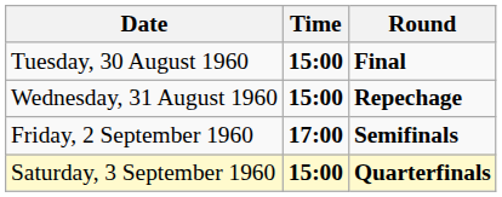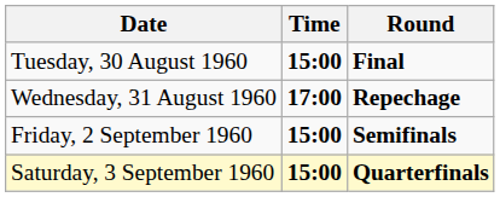Wednesday, 31 August 1960 | Time: 15:00 -> 17:00
Friday, 2 September 1960 | Time: 17:00 -> 15:00
